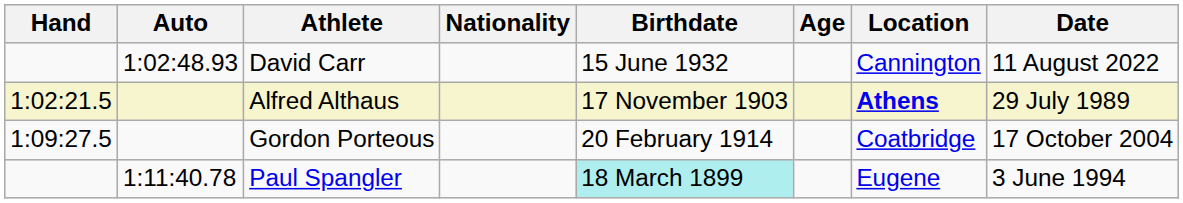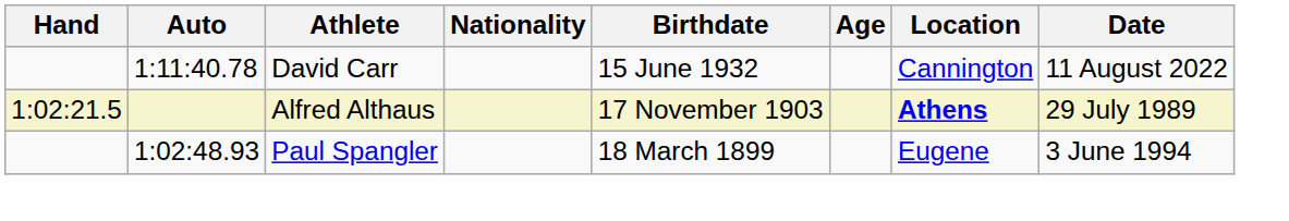David Carr | Auto: 1:02:48.93 -> 1:11:40.78
- row: 1:09:27.5 | Gordon Porteous | 20 February 1914 | Coatbridge | 17 October 2004
Paul Spangler | Auto: 1:11:40.78 -> 1:02:48.93
Paul Spangler | Birthdate: paleturquoise background -> no background
